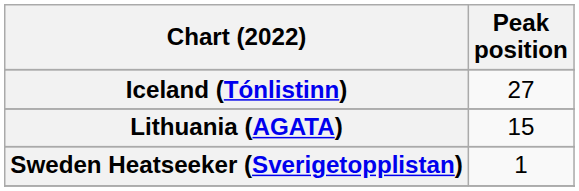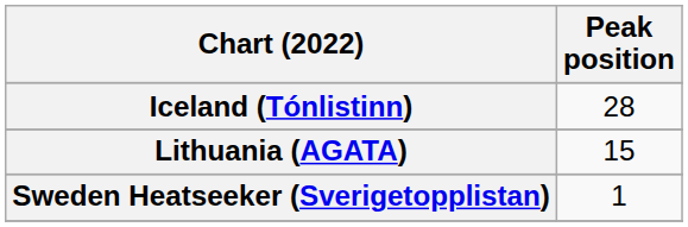Iceland (Tónlistinn) | Peak position: 27 -> 28
